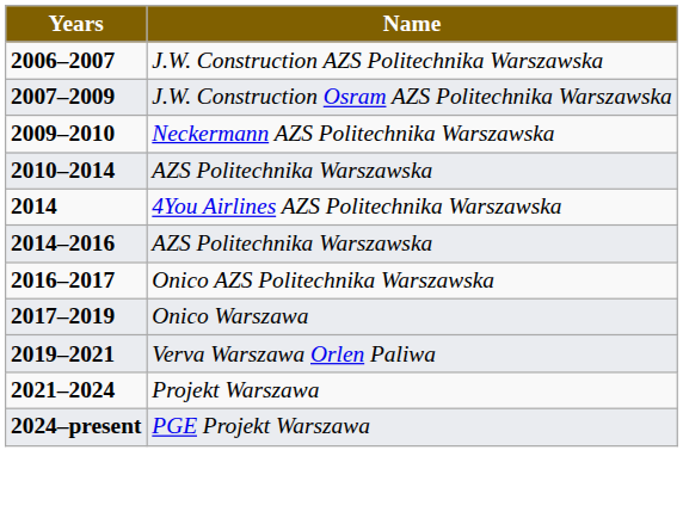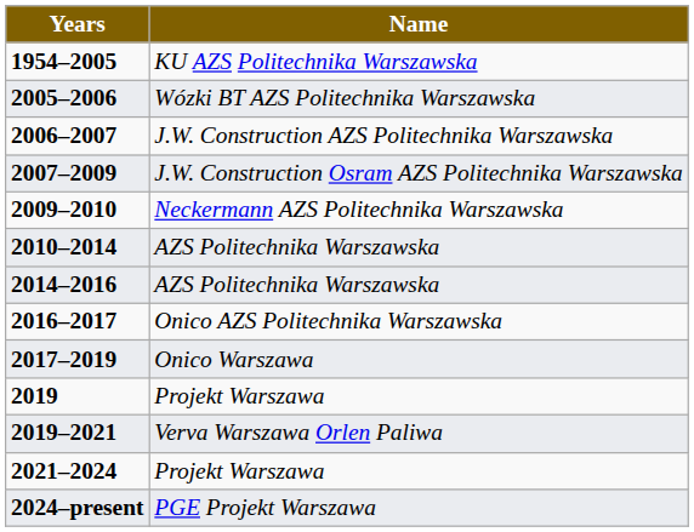+ row: 1954–2005 | KU AZS Politechnika Warszawska
+ row: 2005–2006 | Wózki BT AZS Politechnika Warszawska
- row: 2014 | 4You Airlines AZS Politechnika Warszawska
+ row: 2019 | Projekt Warszawa
